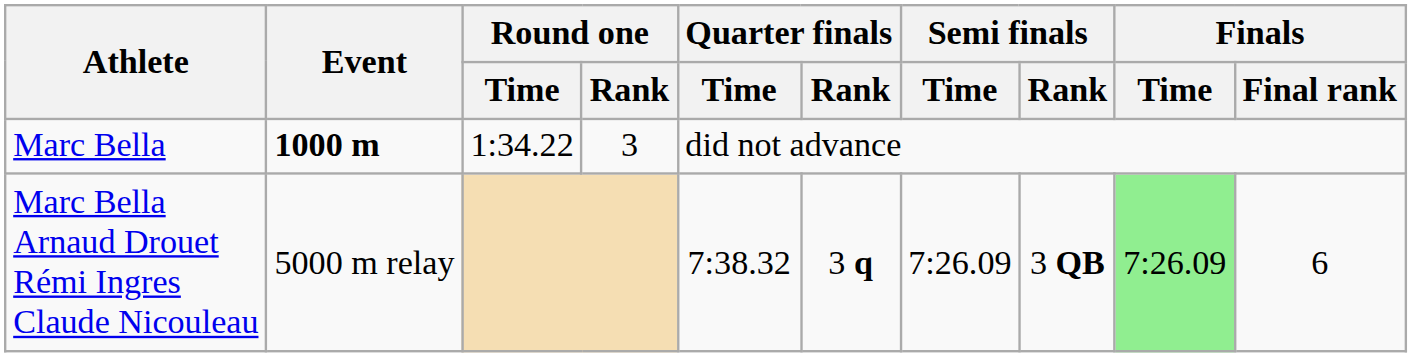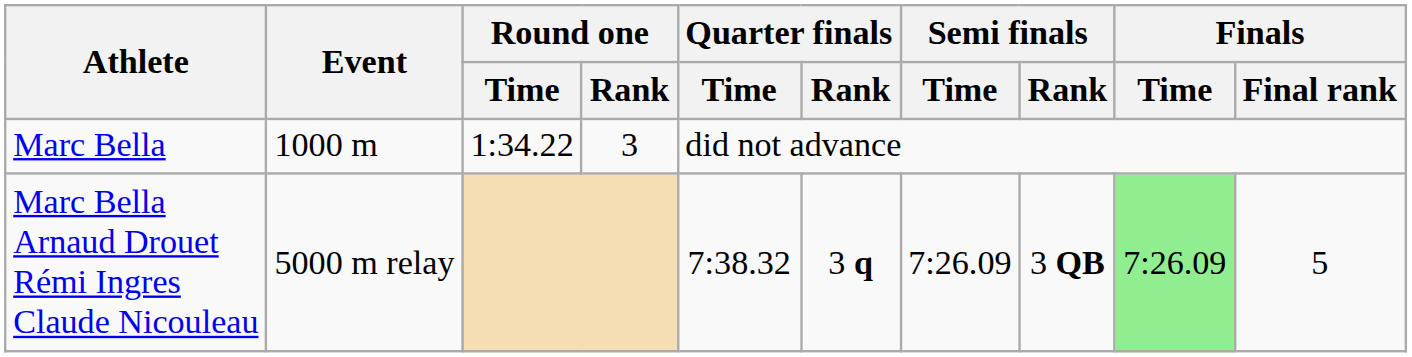Marc Bella | Event: bold -> normal
Marc Bella Arnaud Drouet Rémi Ingres Claude Nicouleau | Finals / Final rank: 6 -> 5
